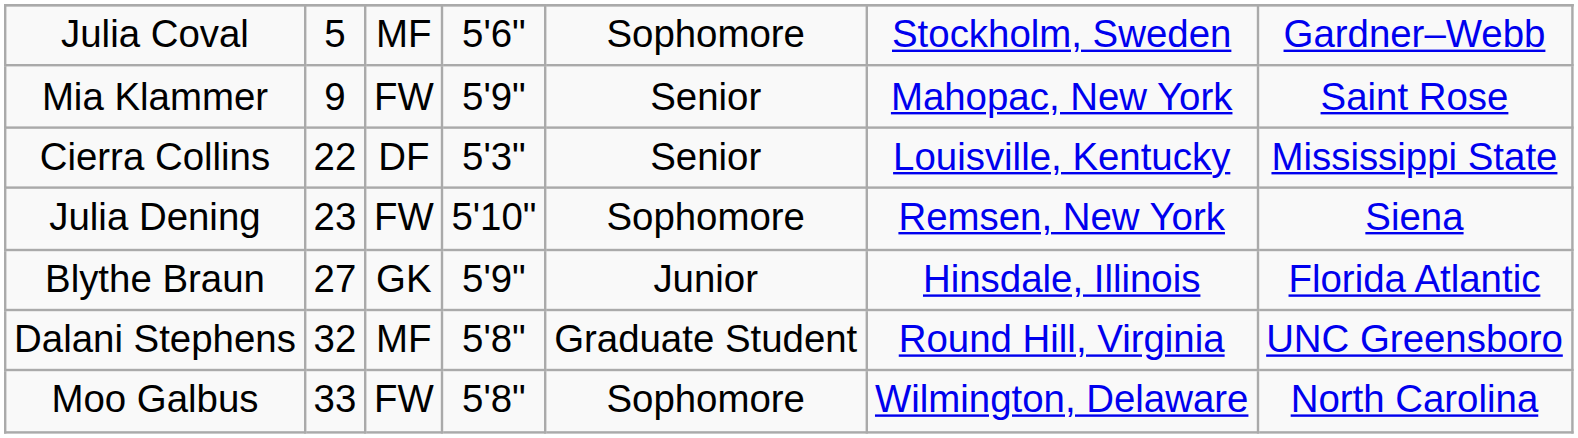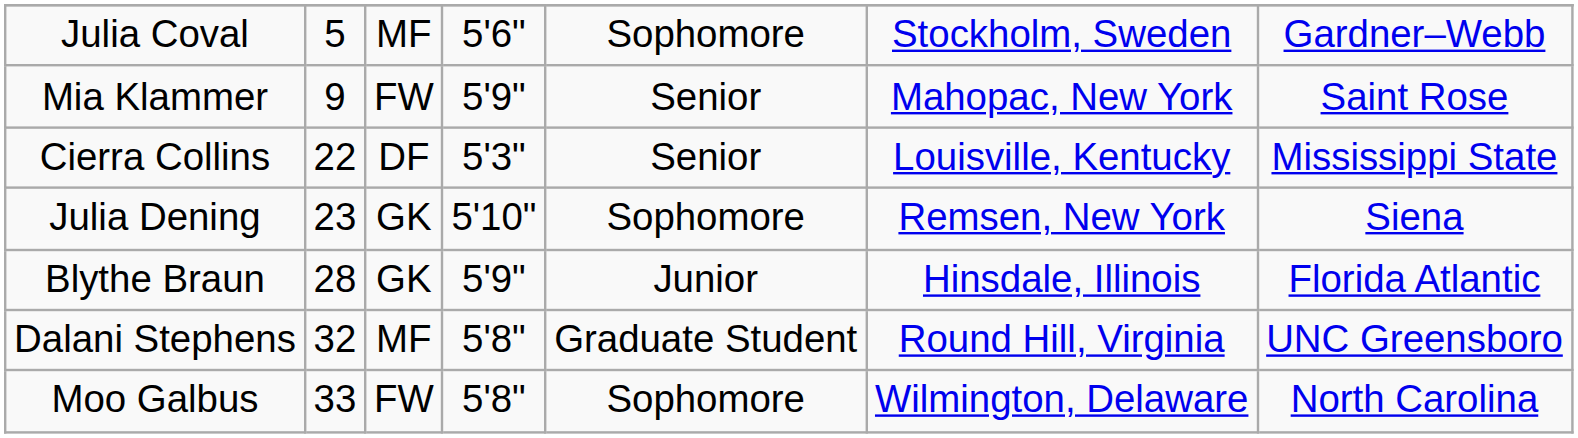Julia Dening | column 3: FW -> GK
Blythe Braun | column 2: 27 -> 28
